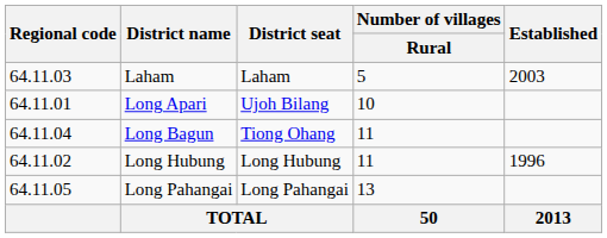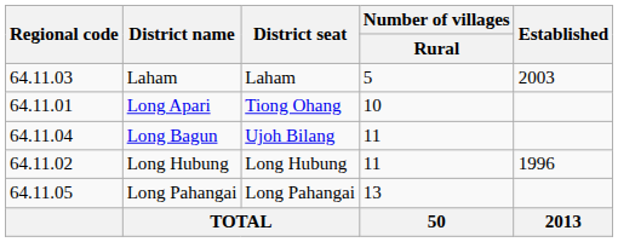Long Apari | District seat: Ujoh Bilang -> Tiong Ohang
Long Bagun | District seat: Tiong Ohang -> Ujoh Bilang
